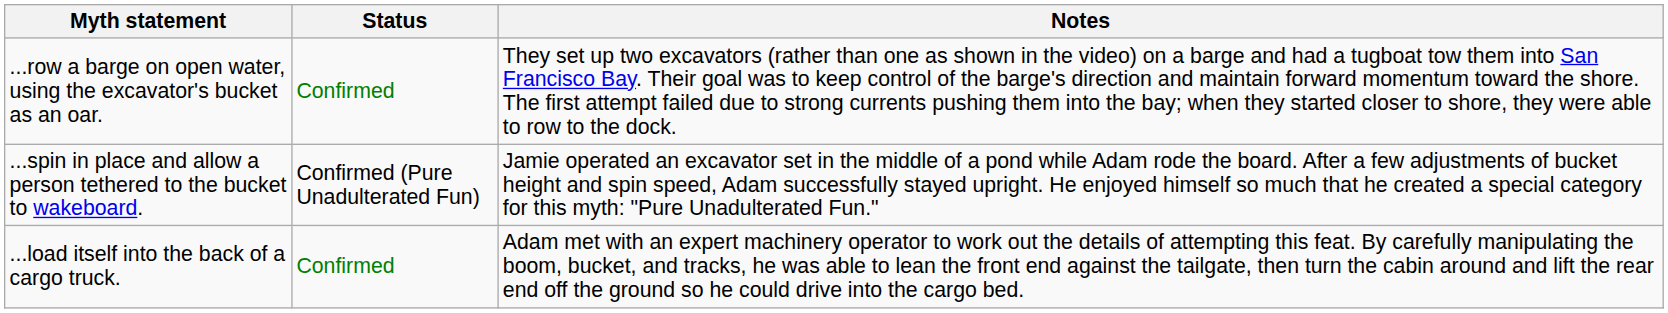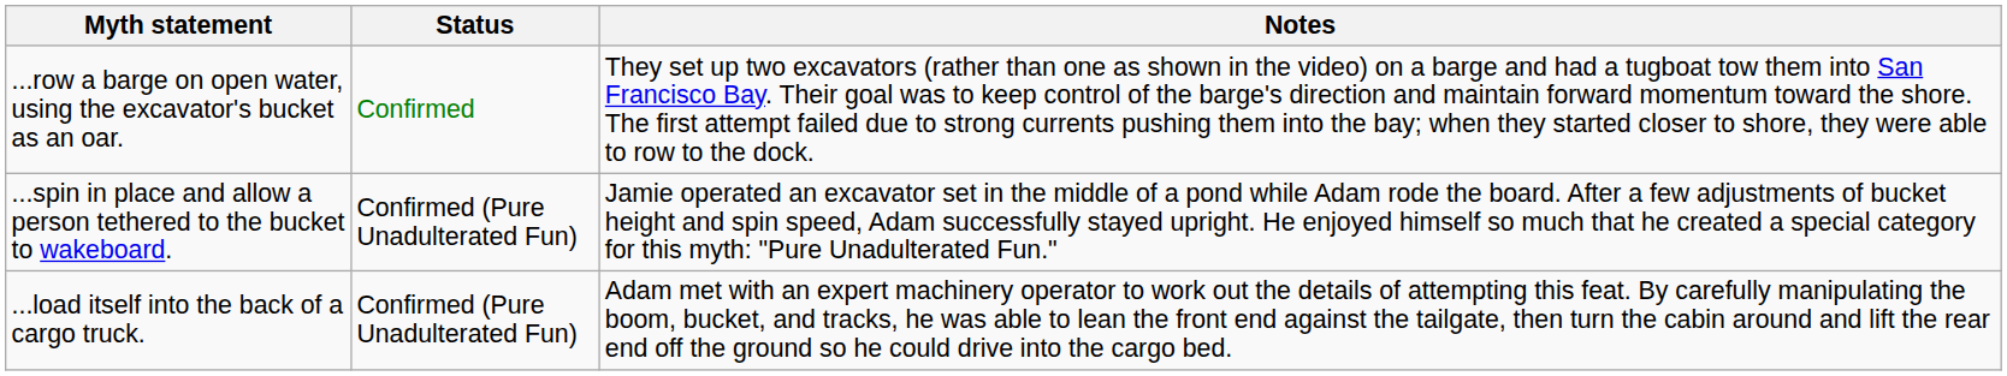...load itself into the back of a cargo truck. | Status: Confirmed -> Confirmed (Pure Unadulterated Fun)
